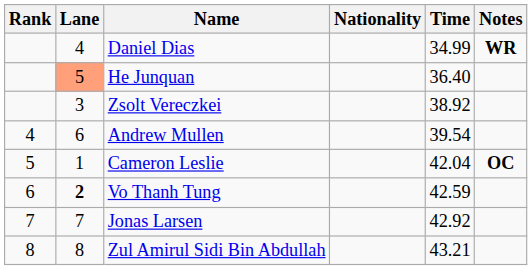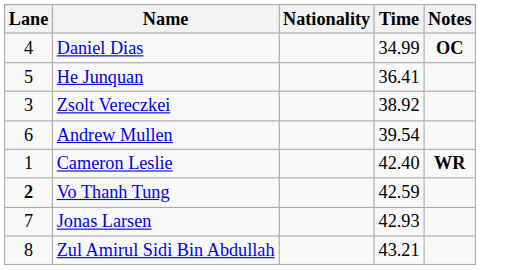- column: Rank | 4 | 5 | 6 | 7 | 8
Daniel Dias | Notes: WR -> OC
He Junquan | Lane: lightsalmon background -> no background
He Junquan | Time: 36.40 -> 36.41
Cameron Leslie | Time: 42.04 -> 42.40
Cameron Leslie | Notes: OC -> WR
Jonas Larsen | Time: 42.92 -> 42.93
